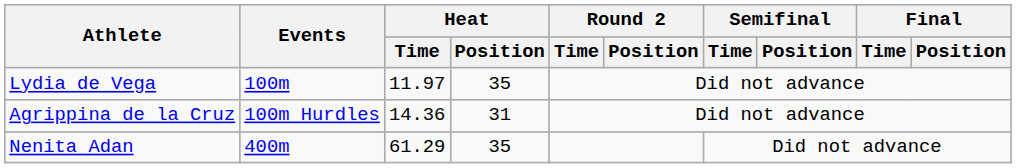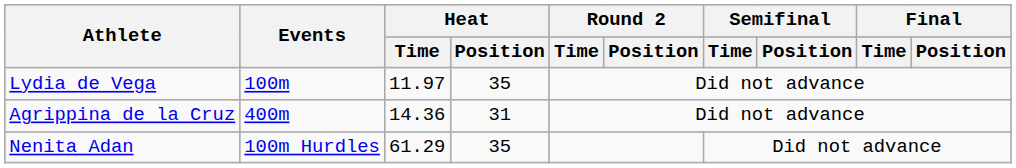Agrippina de la Cruz | Events: 100m Hurdles -> 400m
Nenita Adan | Events: 400m -> 100m Hurdles
